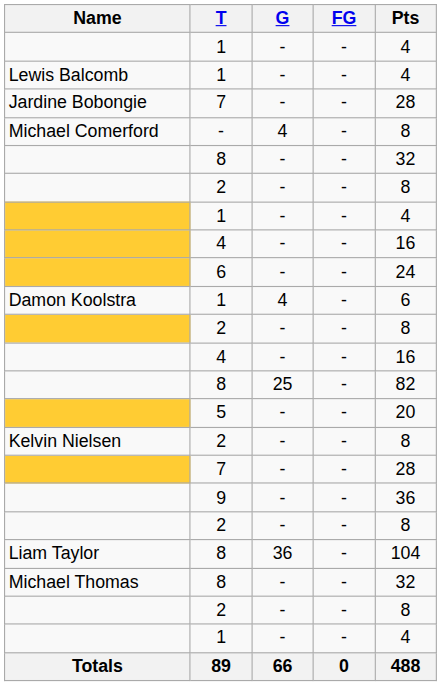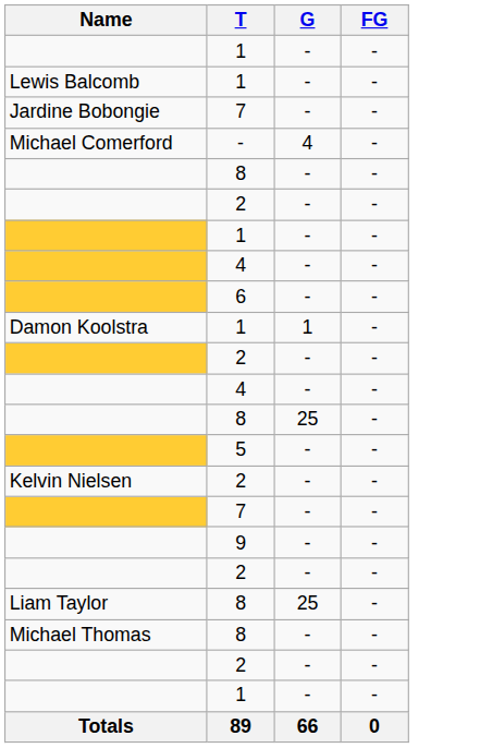- column: Pts | 4 | 4 | 28 | 8 | 32 | 8 | 4 | 16 | 24 | 6 | 8 | 16 | 82 | 20 | 8 | 28 | 36 | 8 | 104 | 32 | 8 | 4 | 488
Damon Koolstra / 1 | G: 4 -> 1
Liam Taylor / 8 | G: 36 -> 25
